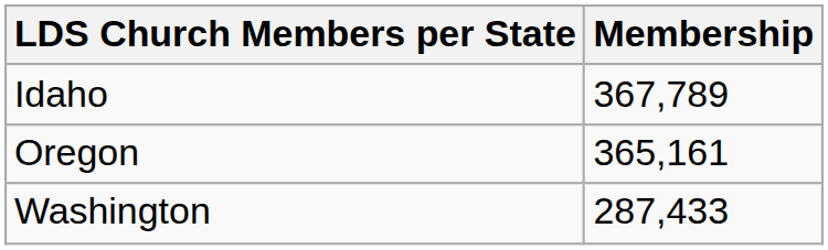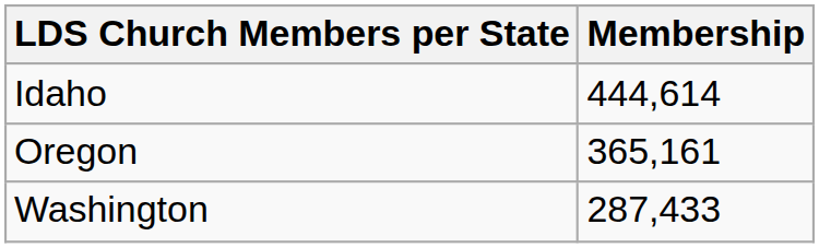Idaho | Membership: 367,789 -> 444,614
